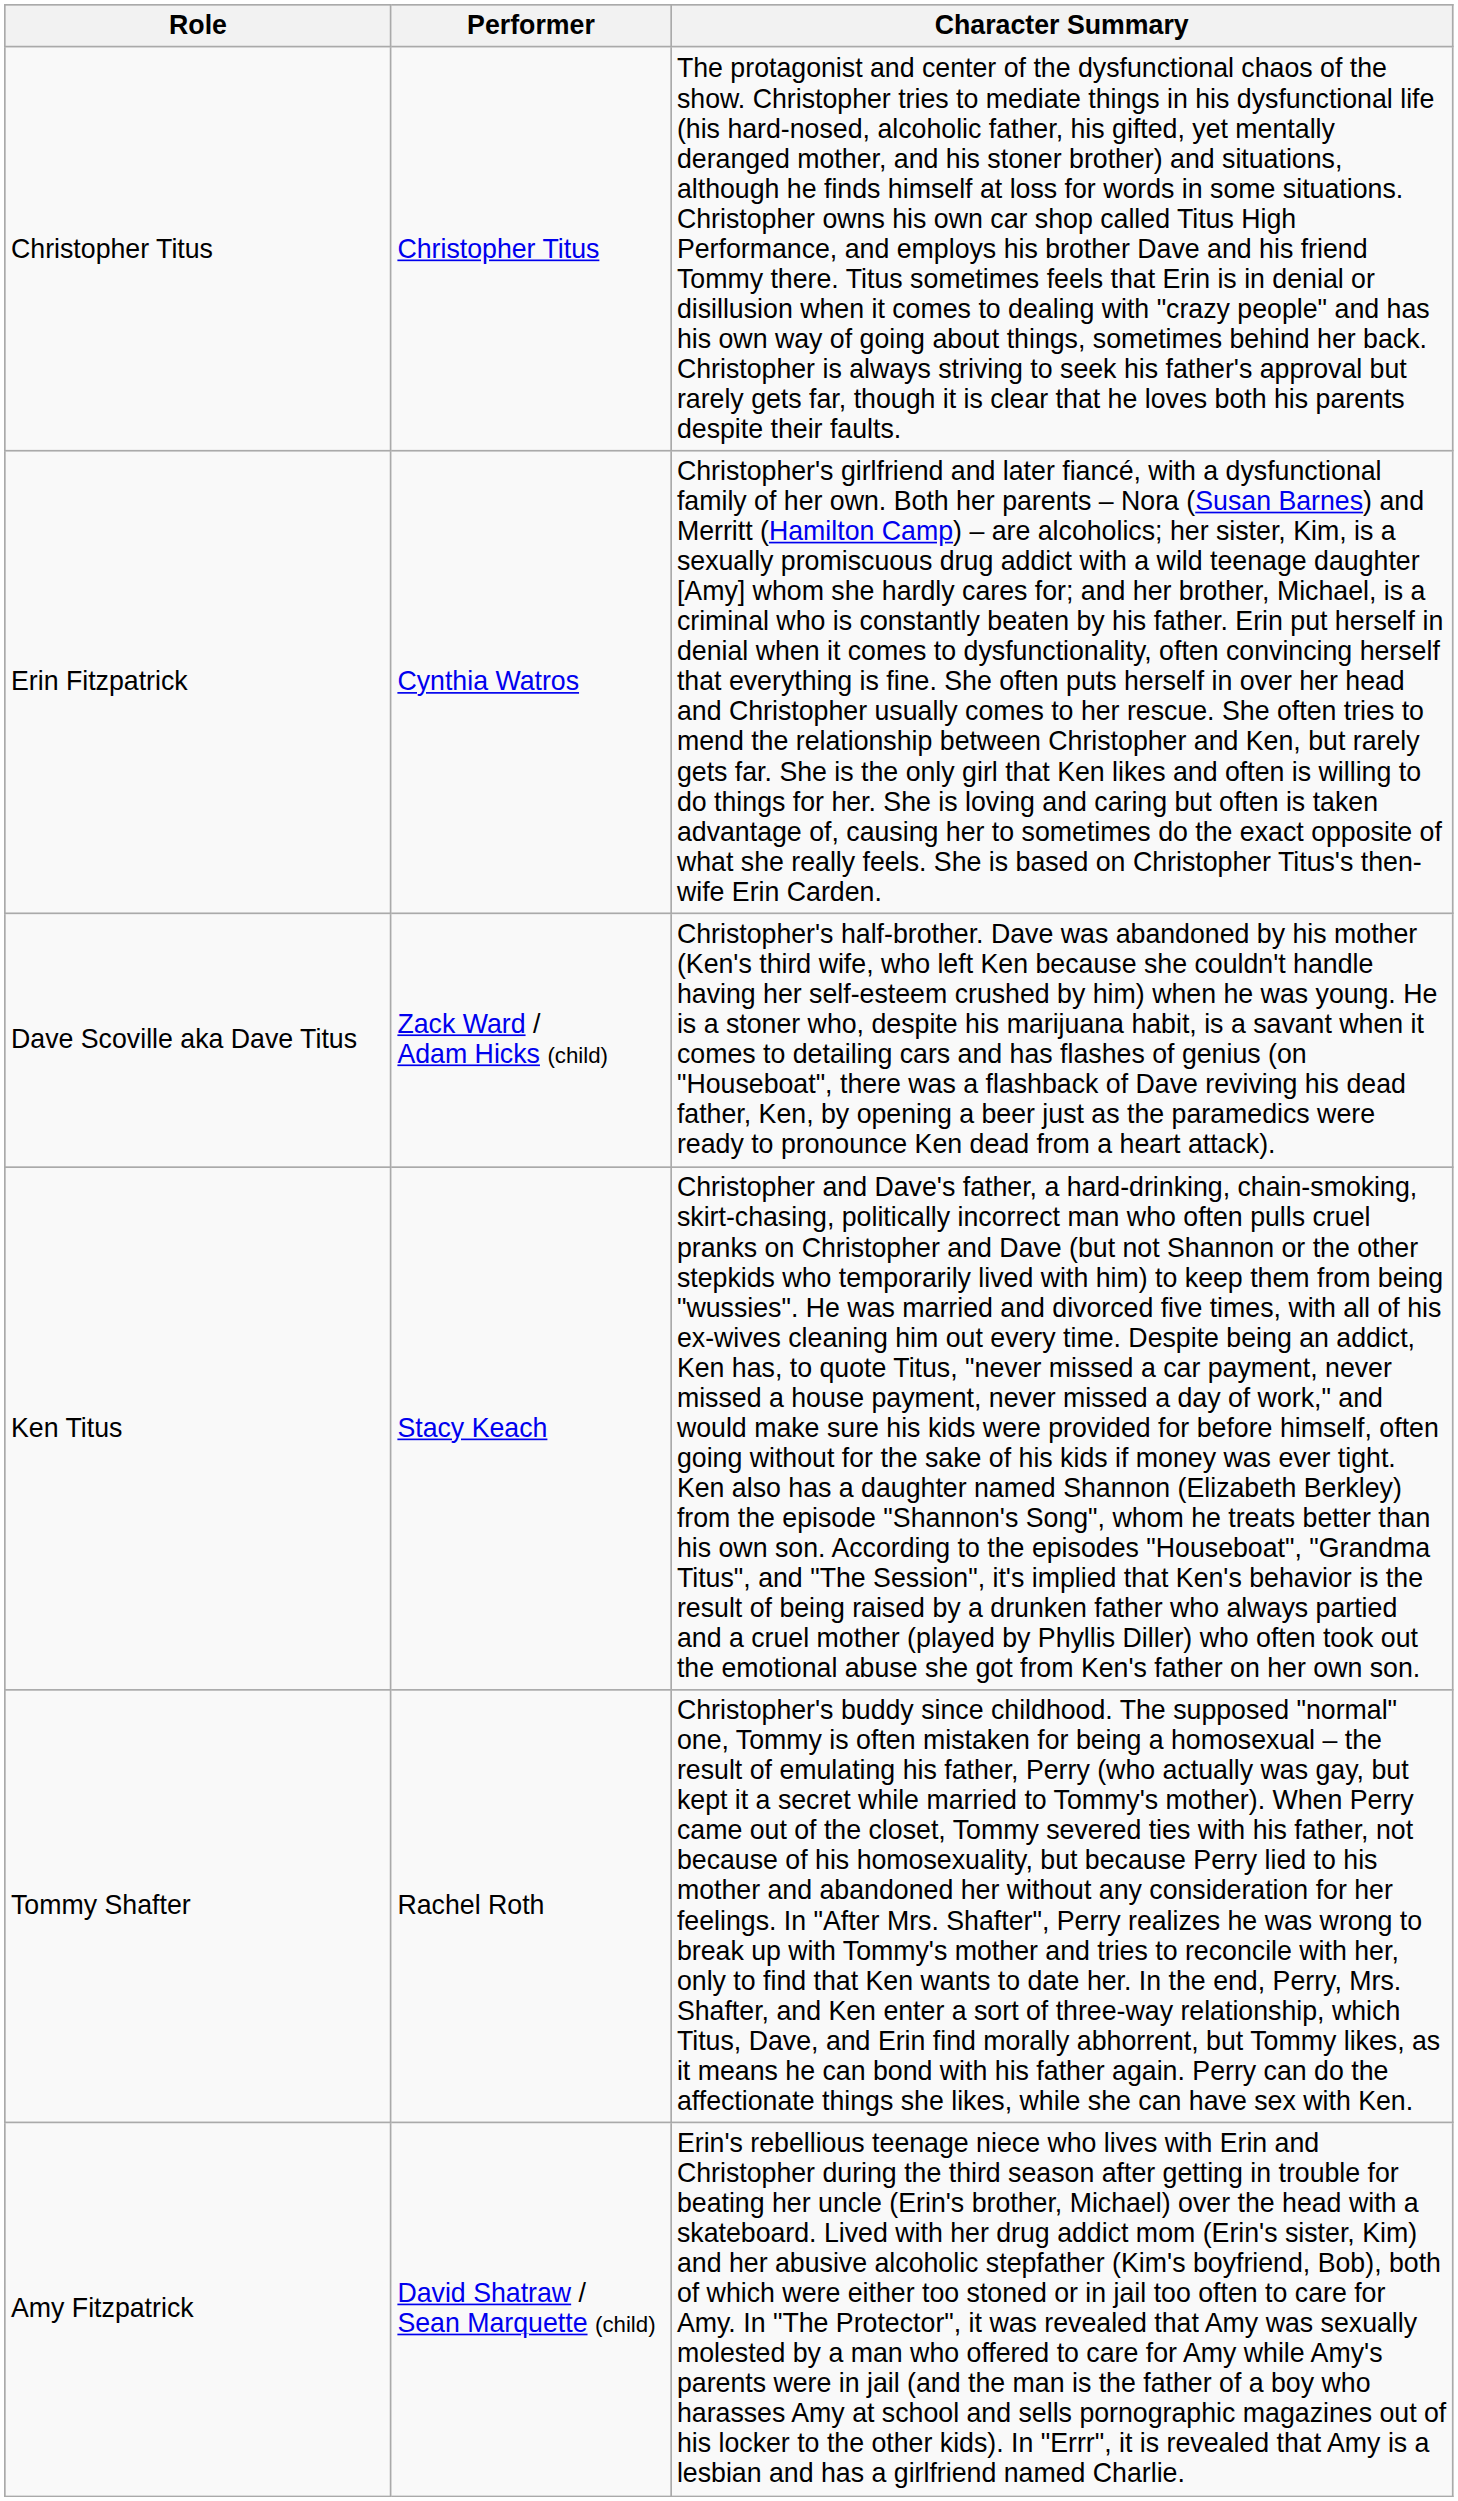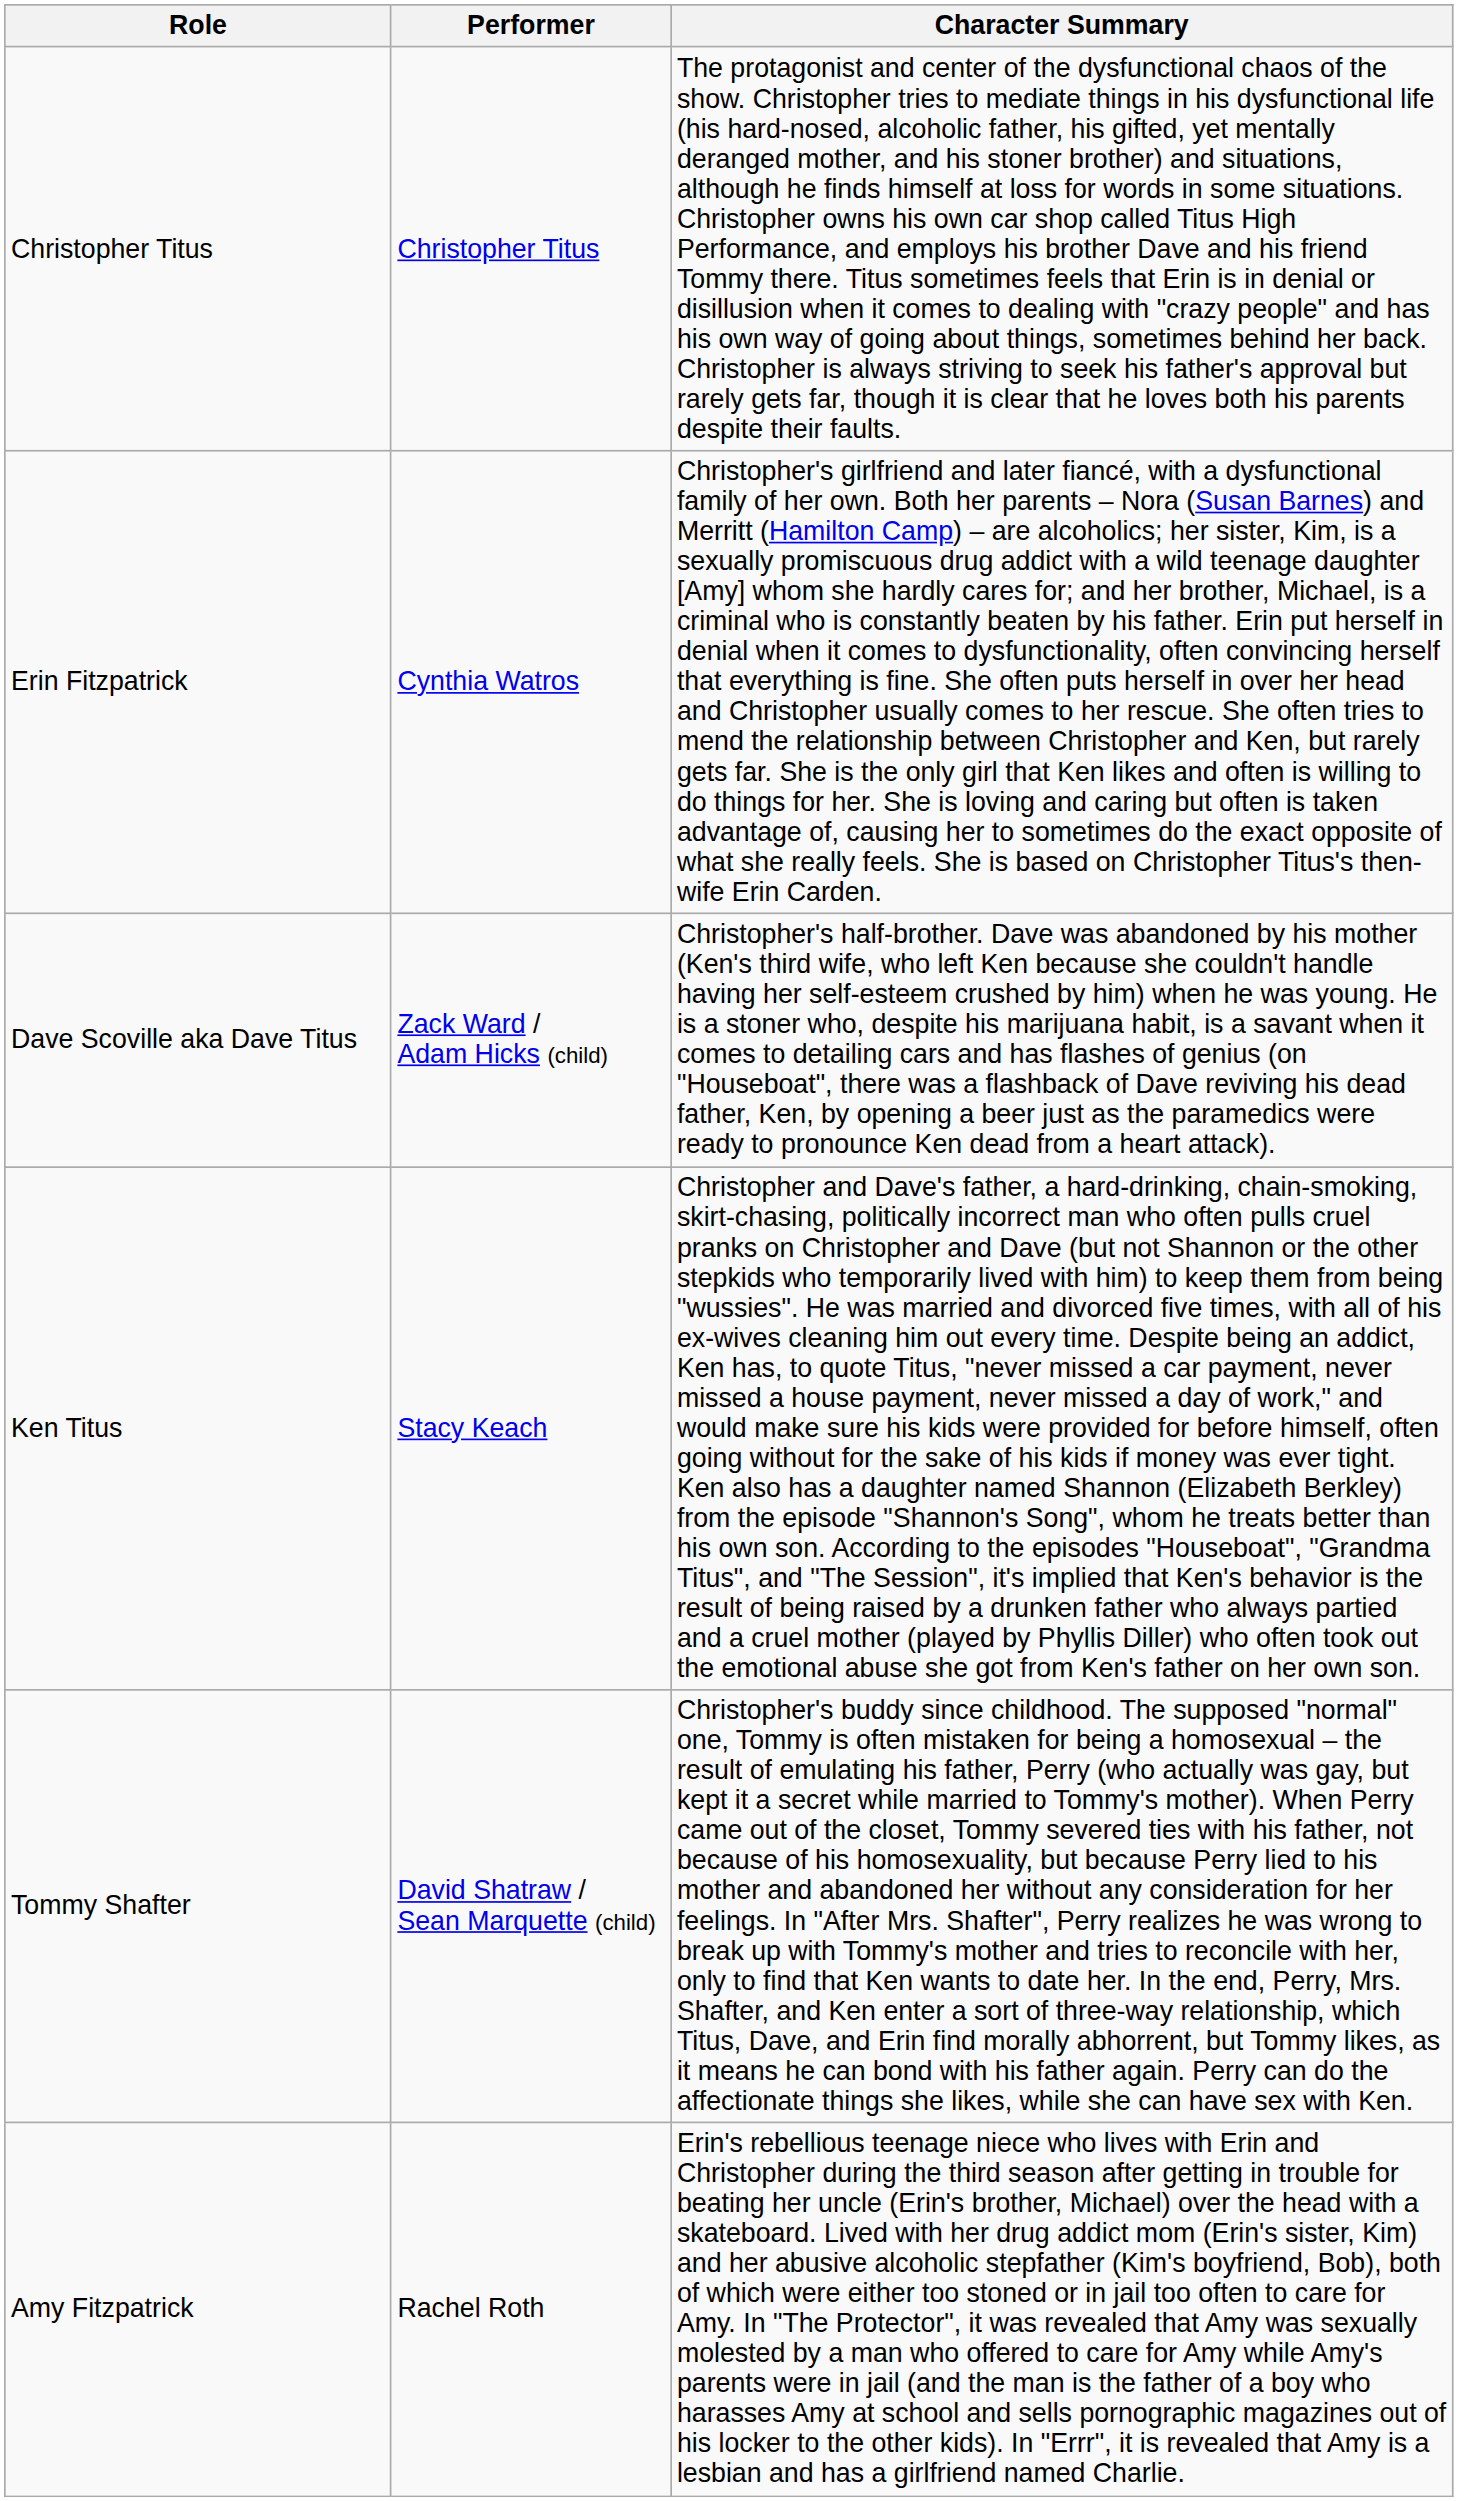Tommy Shafter | Performer: Rachel Roth -> David Shatraw / Sean Marquette (child)
Amy Fitzpatrick | Performer: David Shatraw / Sean Marquette (child) -> Rachel Roth
